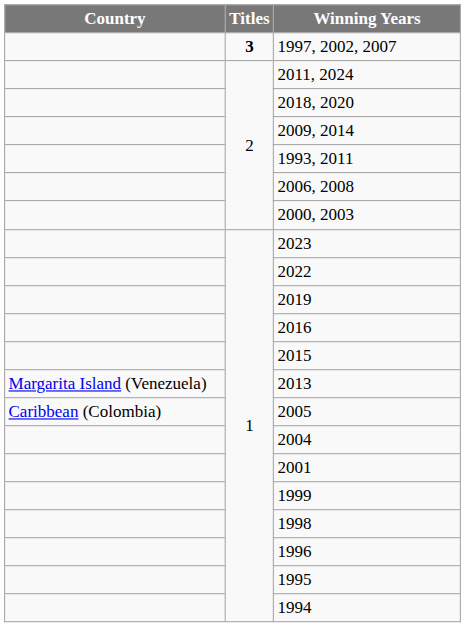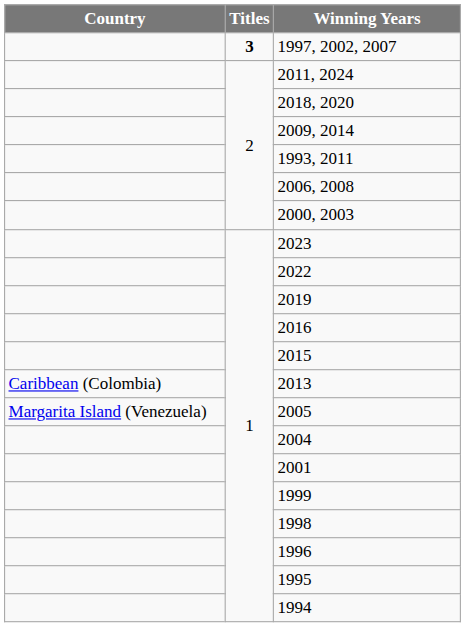2013 | Country: Margarita Island (Venezuela) -> Caribbean (Colombia)
2005 | Country: Caribbean (Colombia) -> Margarita Island (Venezuela)
